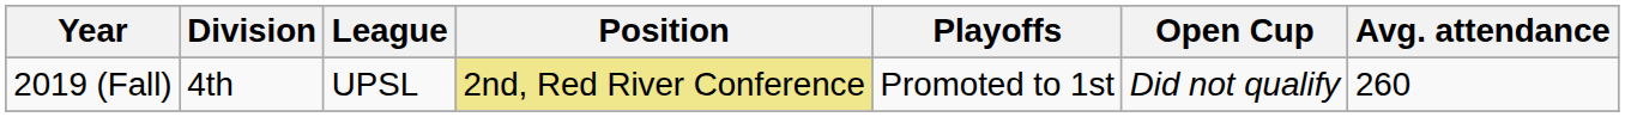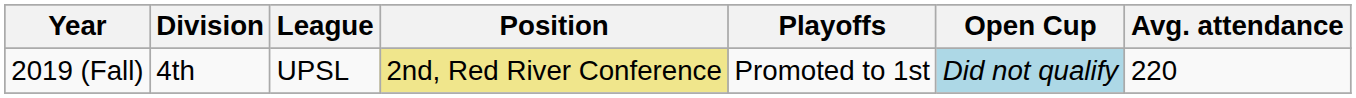2019 (Fall) | Open Cup: no background -> lightblue background
2019 (Fall) | Avg. attendance: 260 -> 220
